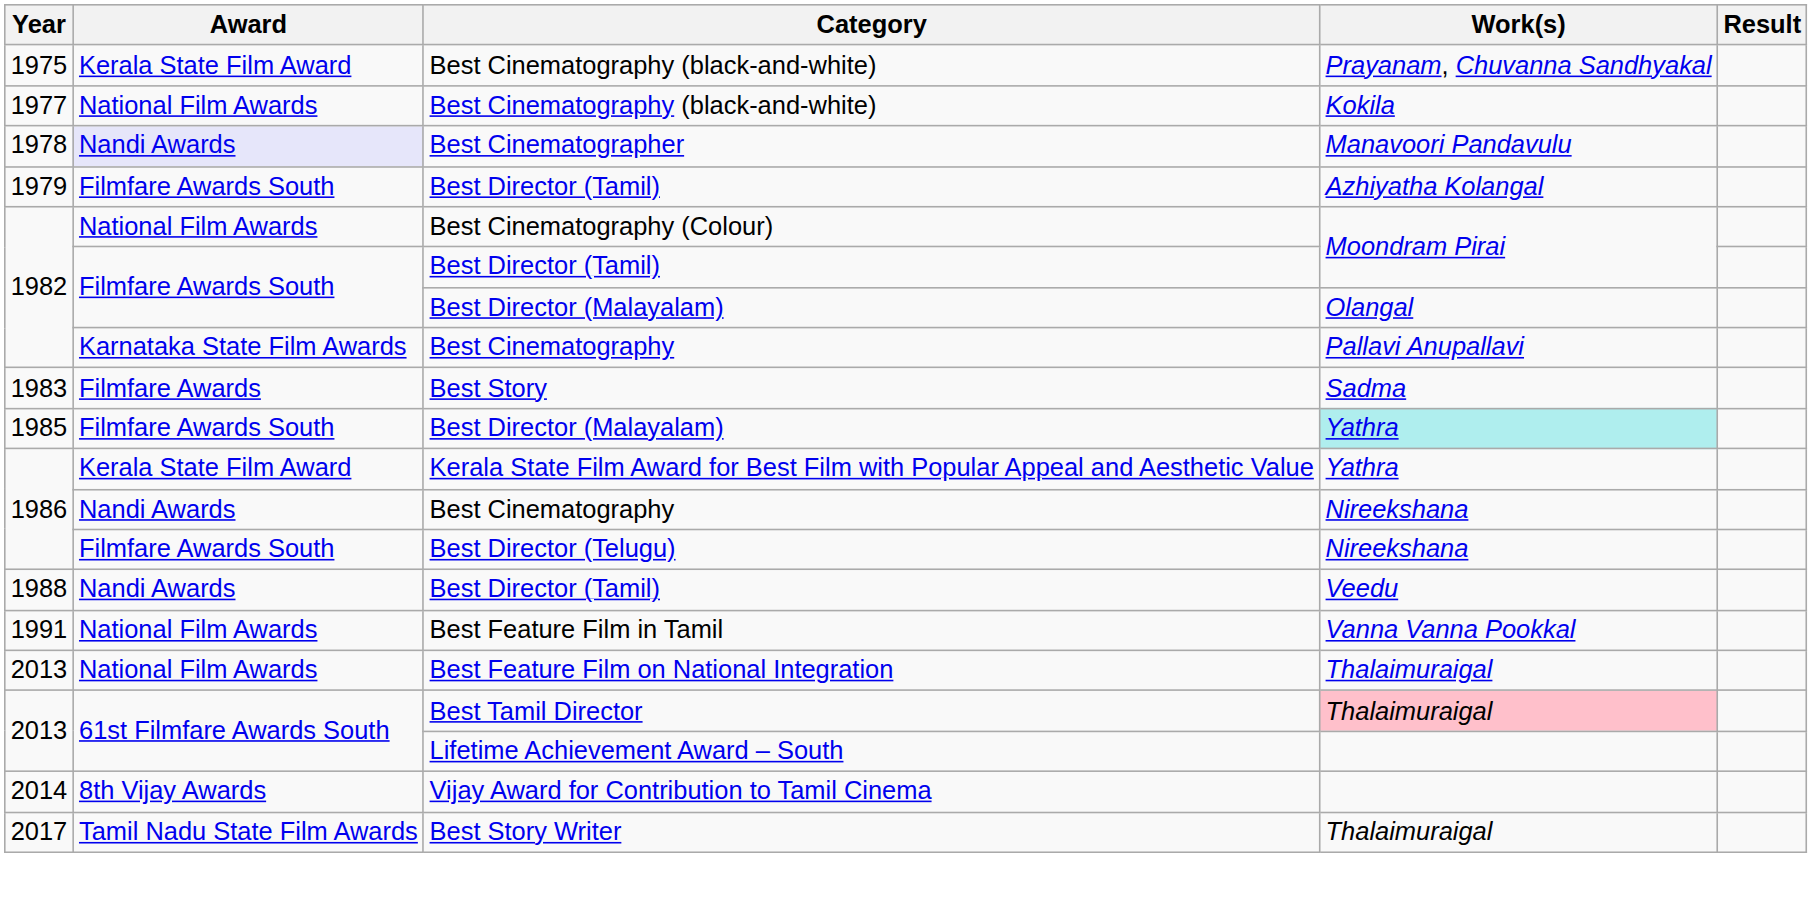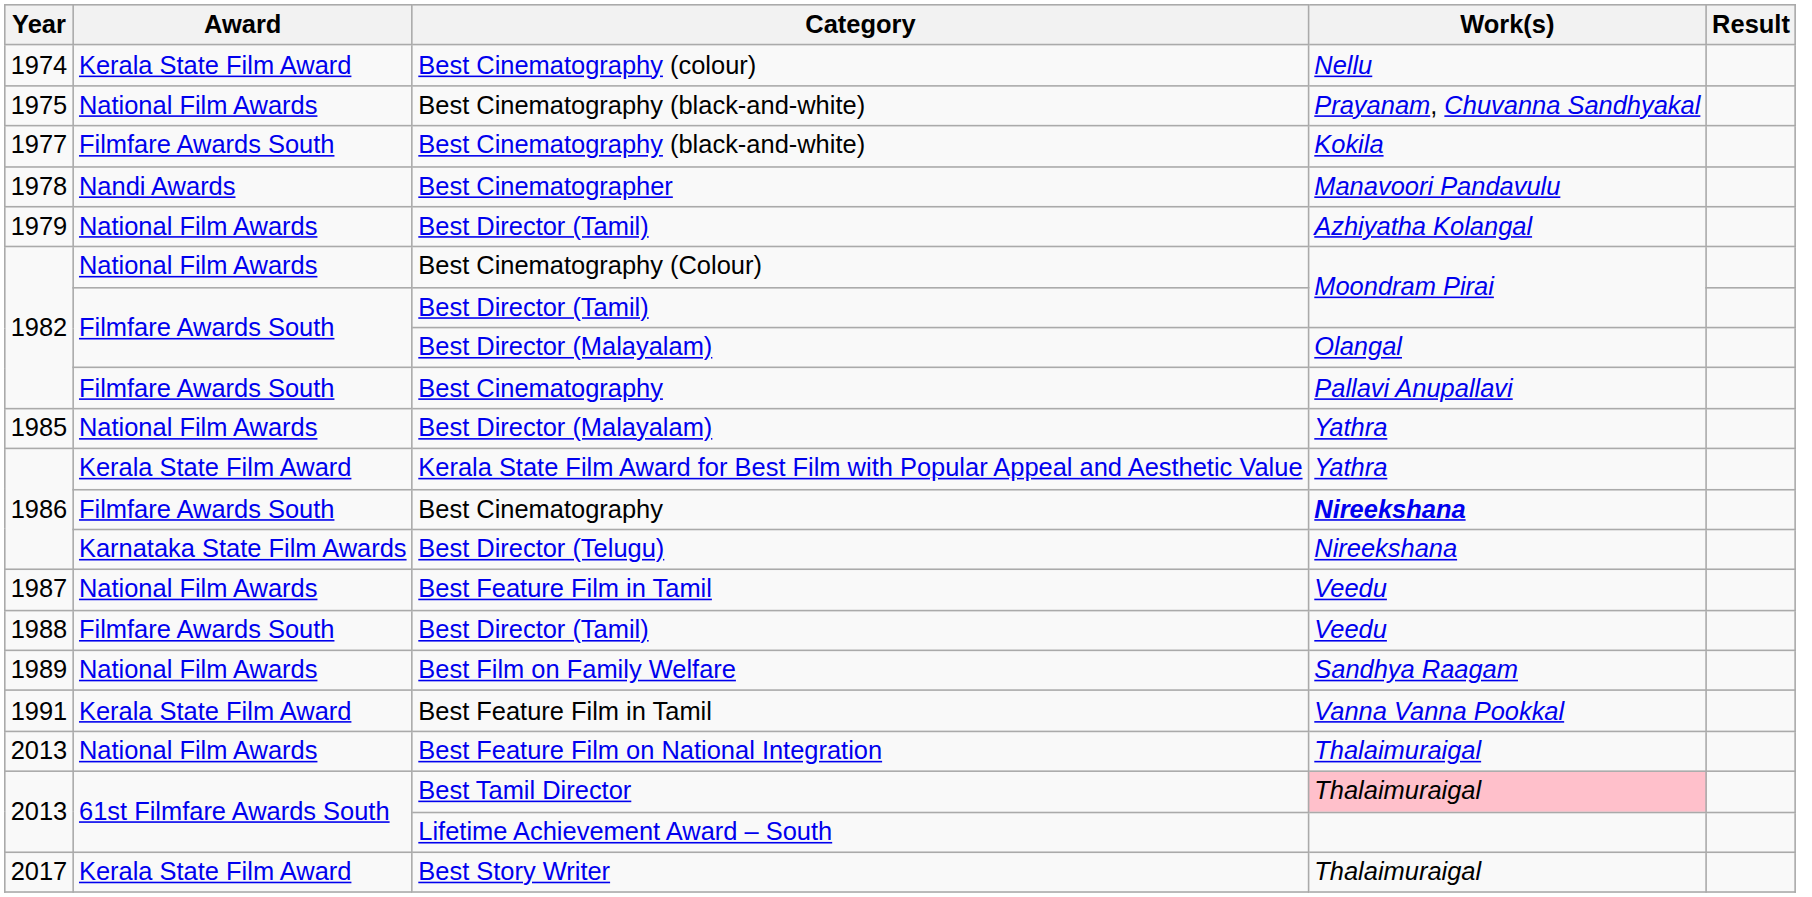+ row: 1974 | Kerala State Film Award | Best Cinematography (colour) | Nellu
1975 / Best Cinematography (black-and-white) | Award: Kerala State Film Award -> National Film Awards
1977 / Best Cinematography (black-and-white) | Award: National Film Awards -> Filmfare Awards South
Best Cinematographer | Award: lavender background -> no background
1979 / Best Director (Tamil) | Award: Filmfare Awards South -> National Film Awards
1982 / Best Cinematography | Award: Karnataka State Film Awards -> Filmfare Awards South
- row: 1983 | Filmfare Awards | Best Story | Sadma
1985 / Best Director (Malayalam) | Award: Filmfare Awards South -> National Film Awards
1985 / Best Director (Malayalam) | Work(s): paleturquoise background -> no background
1986 / Best Cinematography | Award: Nandi Awards -> Filmfare Awards South
1986 / Best Cinematography | Work(s): normal -> bold
Best Director (Telugu) | Award: Filmfare Awards South -> Karnataka State Film Awards
+ row: 1987 | National Film Awards | Best Feature Film in Tamil | Veedu
1988 / Best Director (Tamil) | Award: Nandi Awards -> Filmfare Awards South
+ row: 1989 | National Film Awards | Best Film on Family Welfare | Sandhya Raagam
1991 / Best Feature Film in Tamil | Award: National Film Awards -> Kerala State Film Award
- row: 2014 | 8th Vijay Awards | Vijay Award for Contribution to Tamil Cinema
Best Story Writer | Award: Tamil Nadu State Film Awards -> Kerala State Film Award
